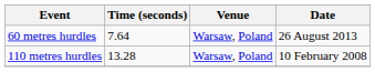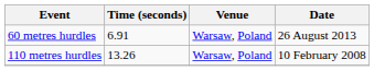60 metres hurdles | Time (seconds): 7.64 -> 6.91
110 metres hurdles | Time (seconds): 13.28 -> 13.26
